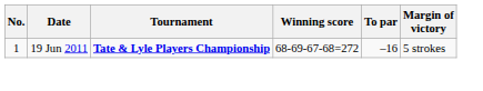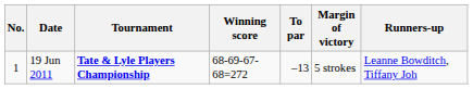+ column: Runners-up | Leanne Bowditch, Tiffany Joh
19 Jun 2011 | To par: –16 -> –13
